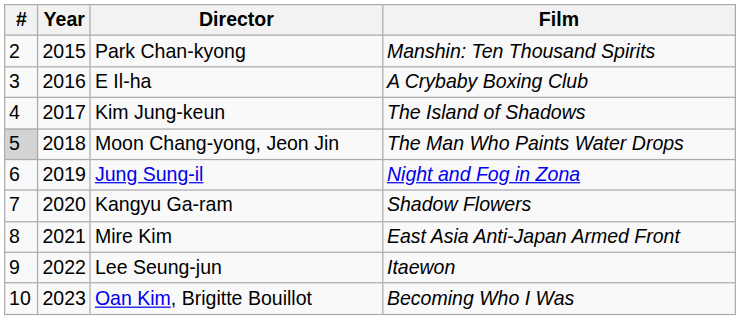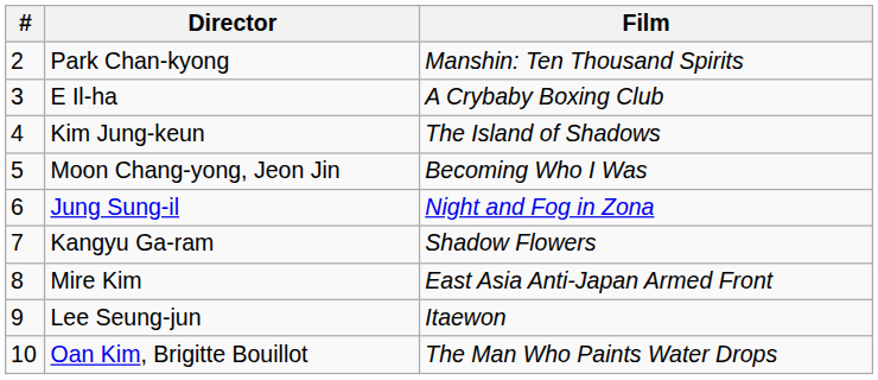- column: Year | 2015 | 2016 | 2017 | 2018 | 2019 | 2020 | 2021 | 2022 | 2023
Moon Chang-yong, Jeon Jin | #: lightgrey background -> no background
Moon Chang-yong, Jeon Jin | Film: The Man Who Paints Water Drops -> Becoming Who I Was
Oan Kim, Brigitte Bouillot | Film: Becoming Who I Was -> The Man Who Paints Water Drops
